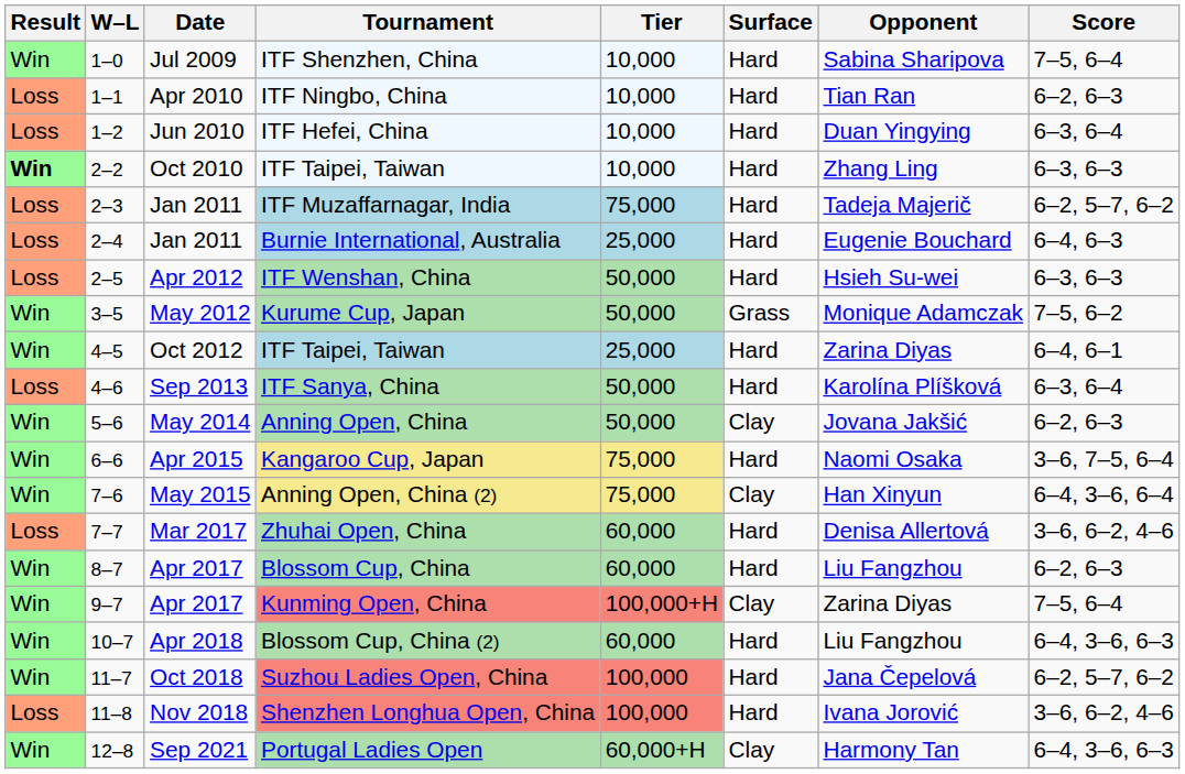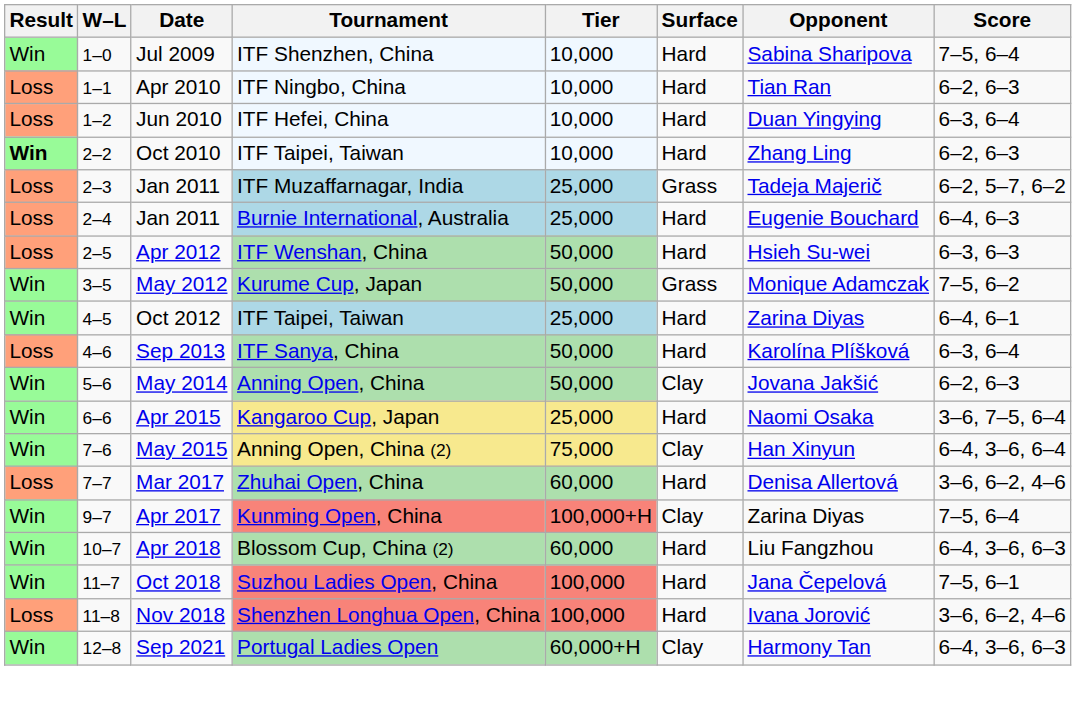Oct 2010 / ITF Taipei, Taiwan | Score: 6–3, 6–3 -> 6–2, 6–3
ITF Muzaffarnagar, India | Tier: 75,000 -> 25,000
ITF Muzaffarnagar, India | Surface: Hard -> Grass
Kangaroo Cup, Japan | Tier: 75,000 -> 25,000
- row: Win | 8–7 | Apr 2017 | Blossom Cup, China | 60,000 | Hard | Liu Fangzhou | 6–2, 6–3
Suzhou Ladies Open, China | Score: 6–2, 5–7, 6–2 -> 7–5, 6–1
